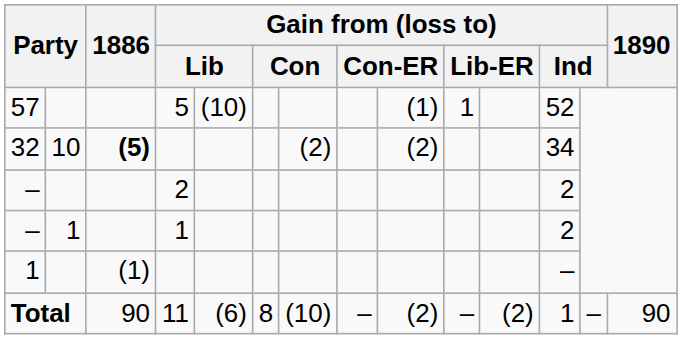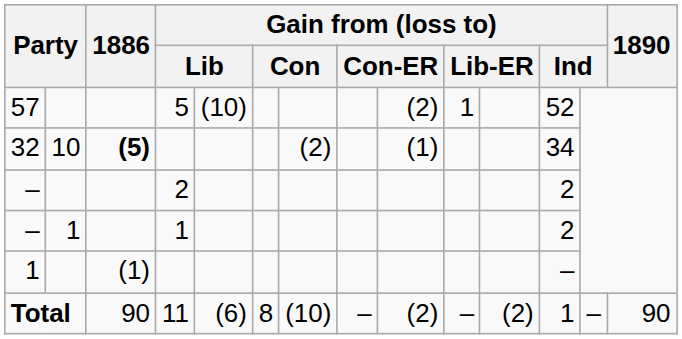57 | column 9: (1) -> (2)
32 | column 9: (2) -> (1)
